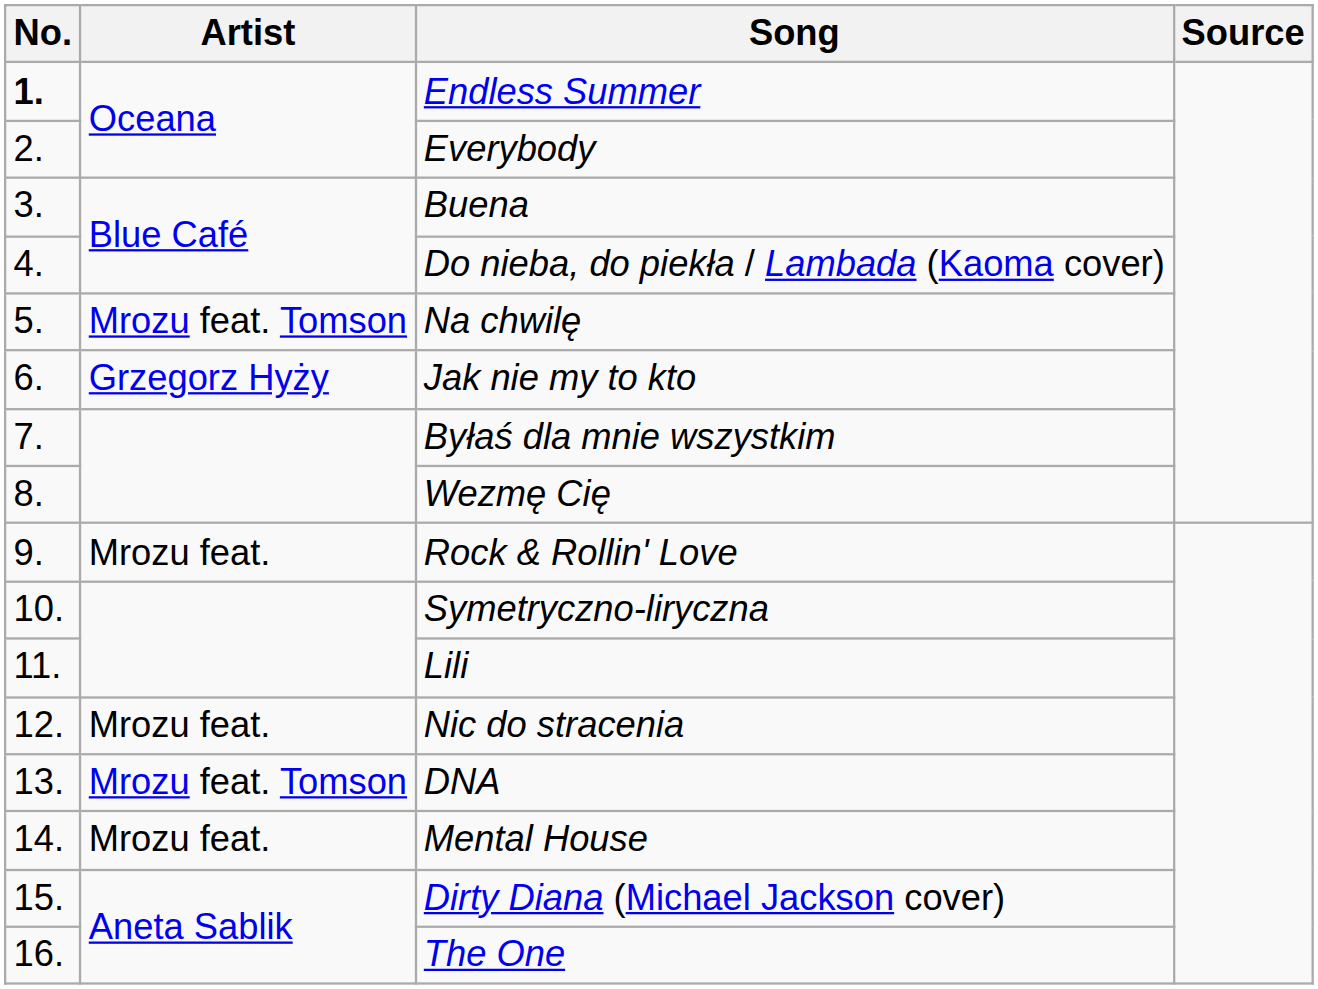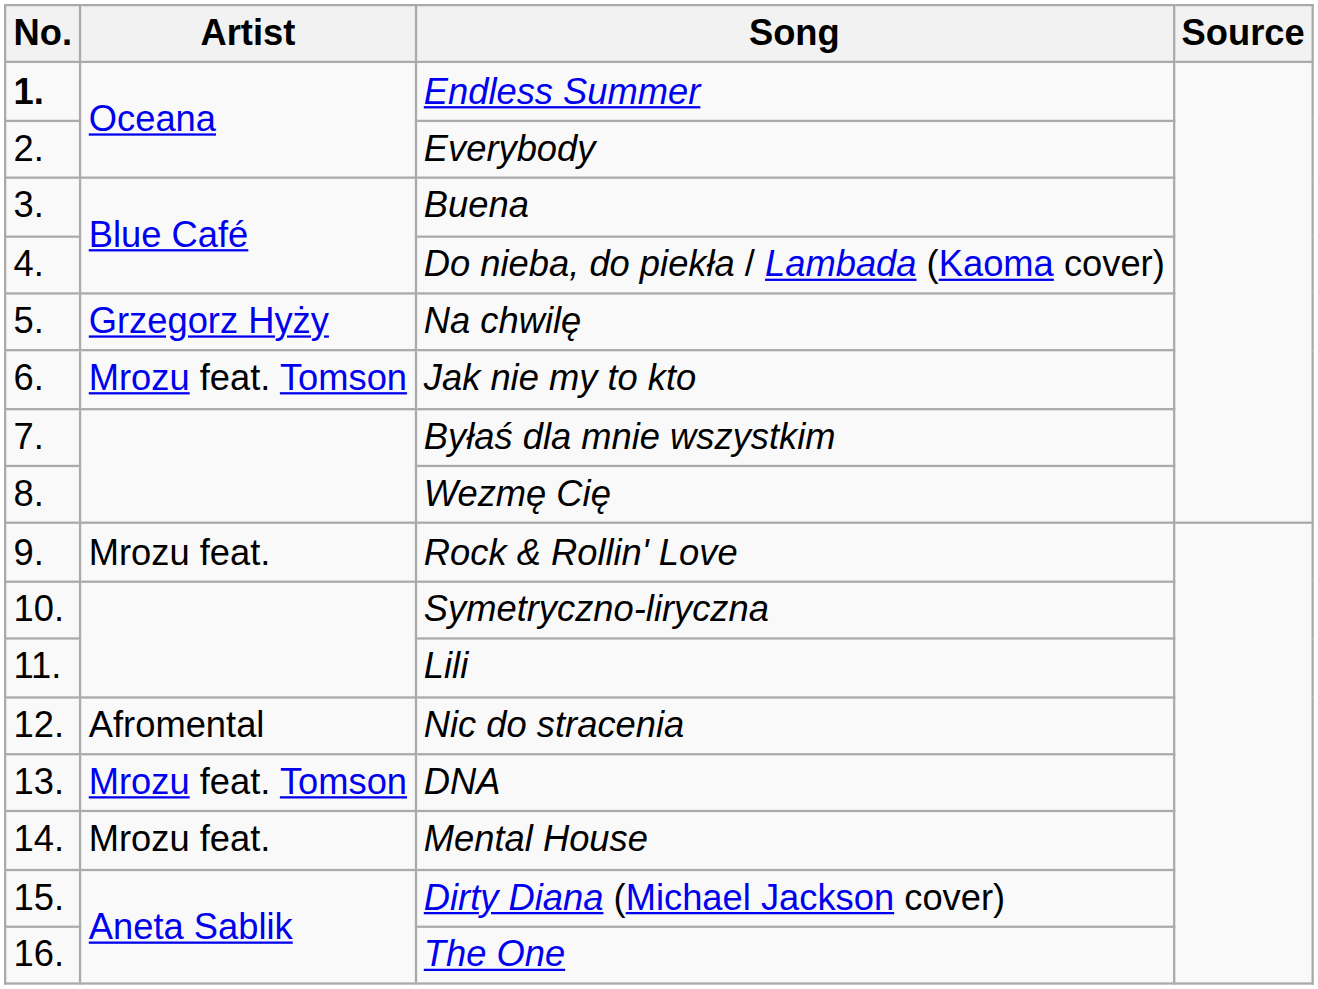Na chwilę | Artist: Mrozu feat. Tomson -> Grzegorz Hyży
Jak nie my to kto | Artist: Grzegorz Hyży -> Mrozu feat. Tomson
Nic do stracenia | Artist: Mrozu feat. -> Afromental
